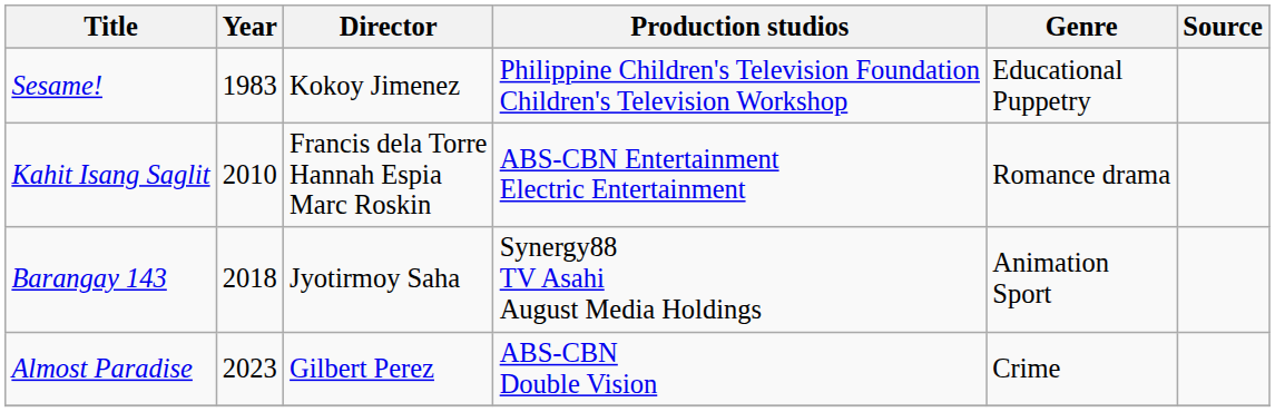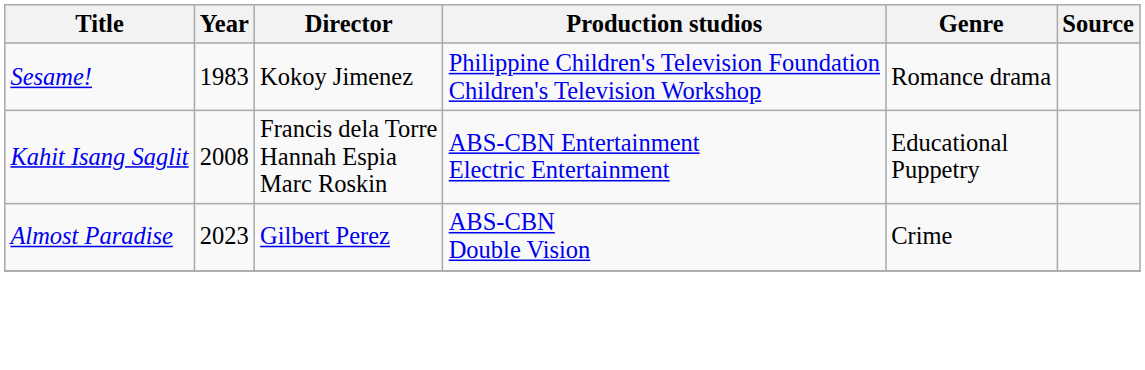Sesame! | Genre: Educational Puppetry -> Romance drama
Kahit Isang Saglit | Year: 2010 -> 2008
Kahit Isang Saglit | Genre: Romance drama -> Educational Puppetry
- row: Barangay 143 | 2018 | Jyotirmoy Saha | Synergy88 TV Asahi August Media Holdings | Animation Sport
